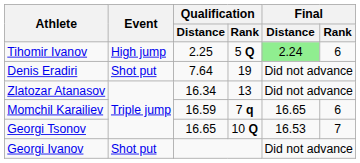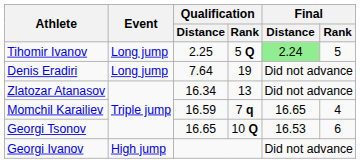Tihomir Ivanov | Event: High jump -> Long jump
Tihomir Ivanov | Final / Rank: 6 -> 5
Denis Eradiri | Event: Shot put -> Long jump
Momchil Karailiev | Final / Rank: 6 -> 4
Georgi Tsonov | Final / Rank: 7 -> 6
Georgi Ivanov | Event: Shot put -> High jump
